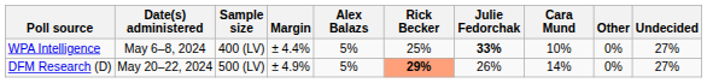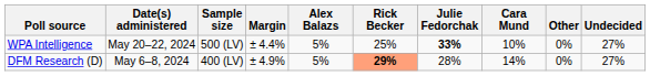WPA Intelligence | Date(s) administered: May 6–8, 2024 -> May 20–22, 2024
WPA Intelligence | Sample size: 400 (LV) -> 500 (LV)
DFM Research (D) | Date(s) administered: May 20–22, 2024 -> May 6–8, 2024
DFM Research (D) | Sample size: 500 (LV) -> 400 (LV)
DFM Research (D) | Julie Fedorchak: 26% -> 28%
